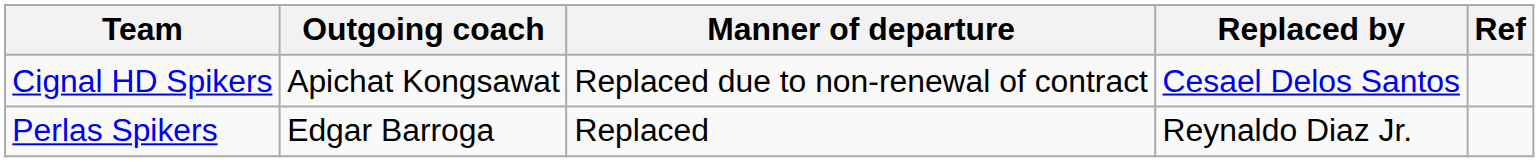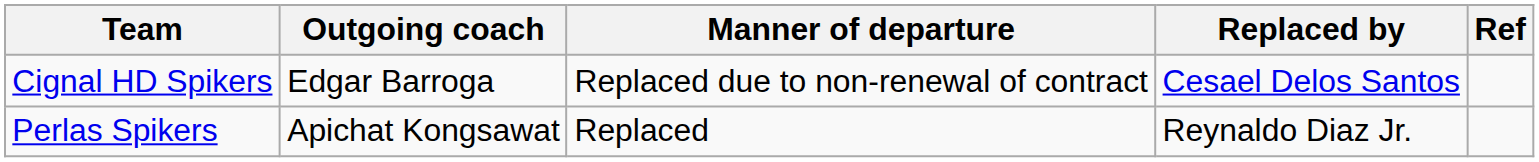Cignal HD Spikers | Outgoing coach: Apichat Kongsawat -> Edgar Barroga
Perlas Spikers | Outgoing coach: Edgar Barroga -> Apichat Kongsawat
